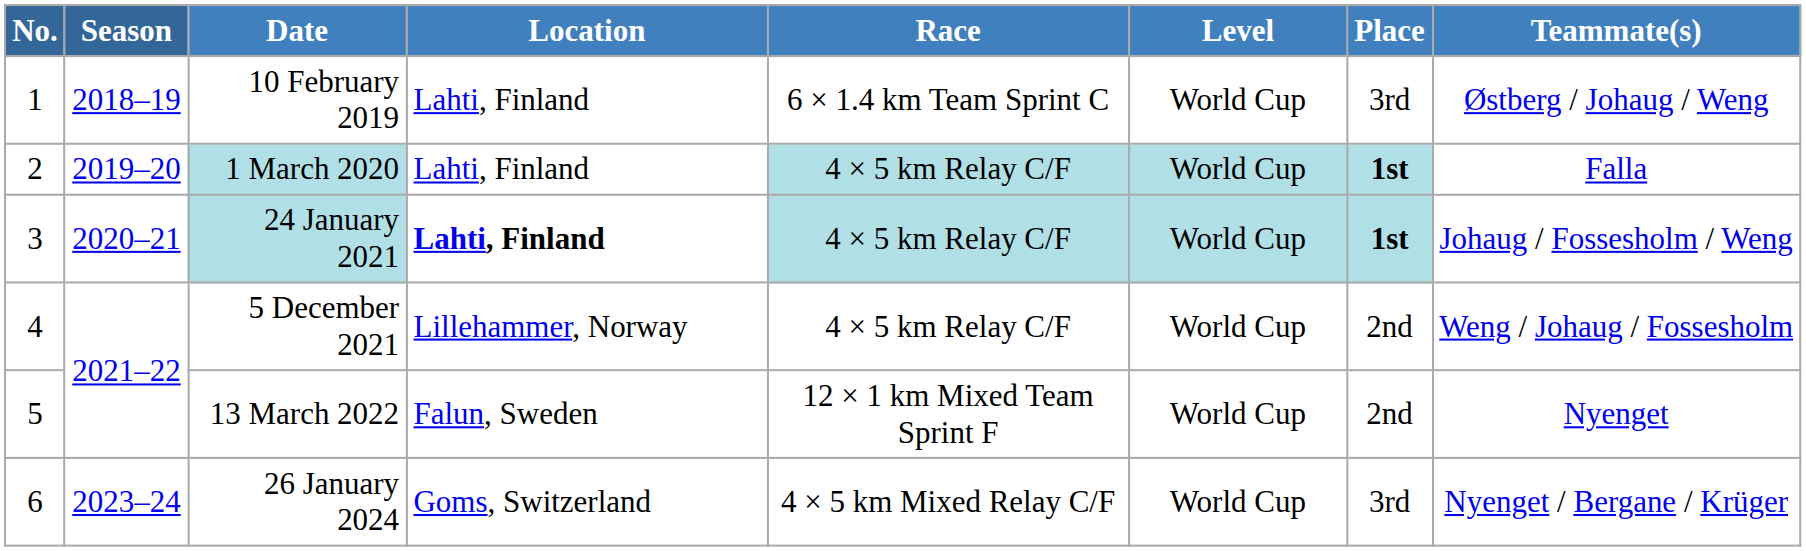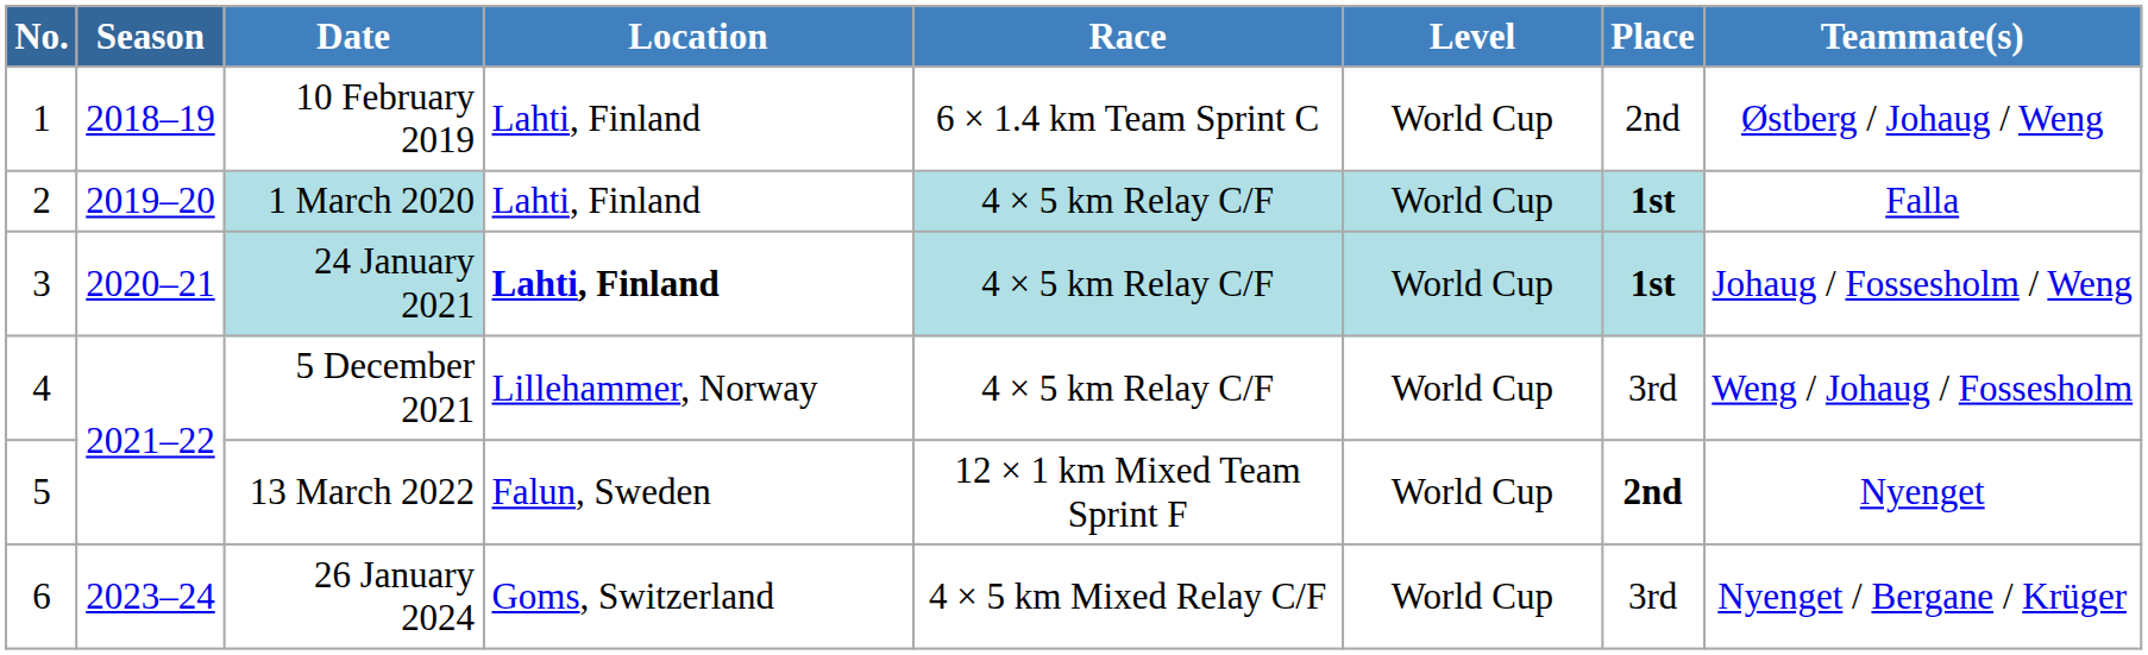10 February 2019 | Place: 3rd -> 2nd
5 December 2021 | Place: 2nd -> 3rd
13 March 2022 | Place: normal -> bold
